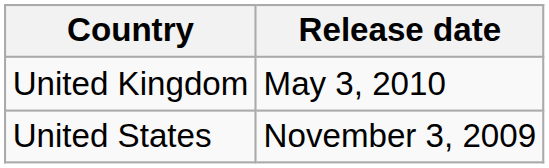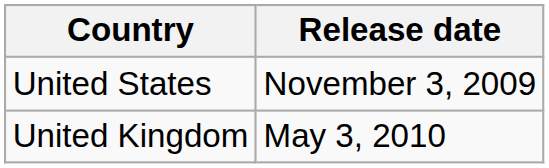rows swapped: United States <-> United Kingdom
